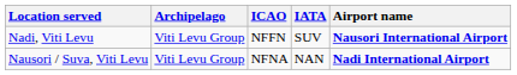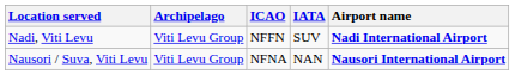Nadi, Viti Levu | Airport name: Nausori International Airport -> Nadi International Airport
Nausori / Suva, Viti Levu | Airport name: Nadi International Airport -> Nausori International Airport
